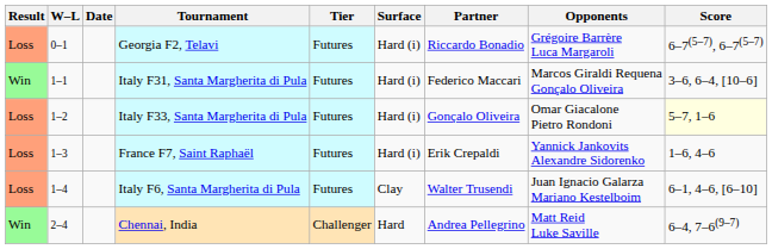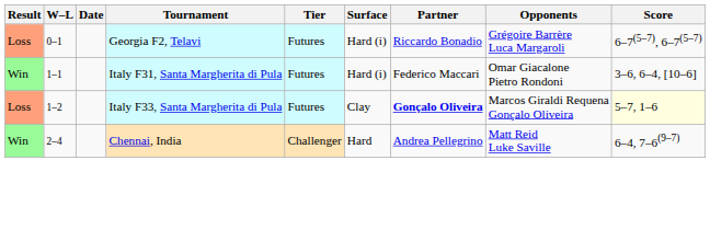Italy F31, Santa Margherita di Pula | Opponents: Marcos Giraldi Requena Gonçalo Oliveira -> Omar Giacalone Pietro Rondoni
Italy F33, Santa Margherita di Pula | Surface: Hard (i) -> Clay
Italy F33, Santa Margherita di Pula | Partner: normal -> bold
Italy F33, Santa Margherita di Pula | Opponents: Omar Giacalone Pietro Rondoni -> Marcos Giraldi Requena Gonçalo Oliveira
- row: Loss | 1–3 | France F7, Saint Raphaël | Futures | Hard (i) | Erik Crepaldi | Yannick Jankovits Alexandre Sidorenko | 1–6, 4–6
- row: Loss | 1–4 | Italy F6, Santa Margherita di Pula | Futures | Clay | Walter Trusendi | Juan Ignacio Galarza Mariano Kestelboim | 6–1, 4–6, [6–10]
